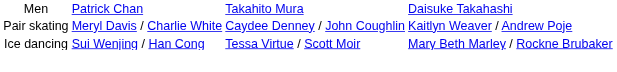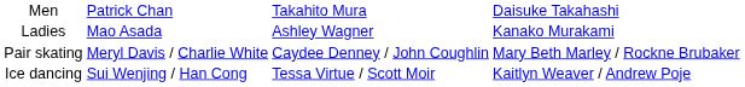+ row: Ladies | Mao Asada | Ashley Wagner | Kanako Murakami
Pair skating | column 4: Kaitlyn Weaver / Andrew Poje -> Mary Beth Marley / Rockne Brubaker
Ice dancing | column 4: Mary Beth Marley / Rockne Brubaker -> Kaitlyn Weaver / Andrew Poje
